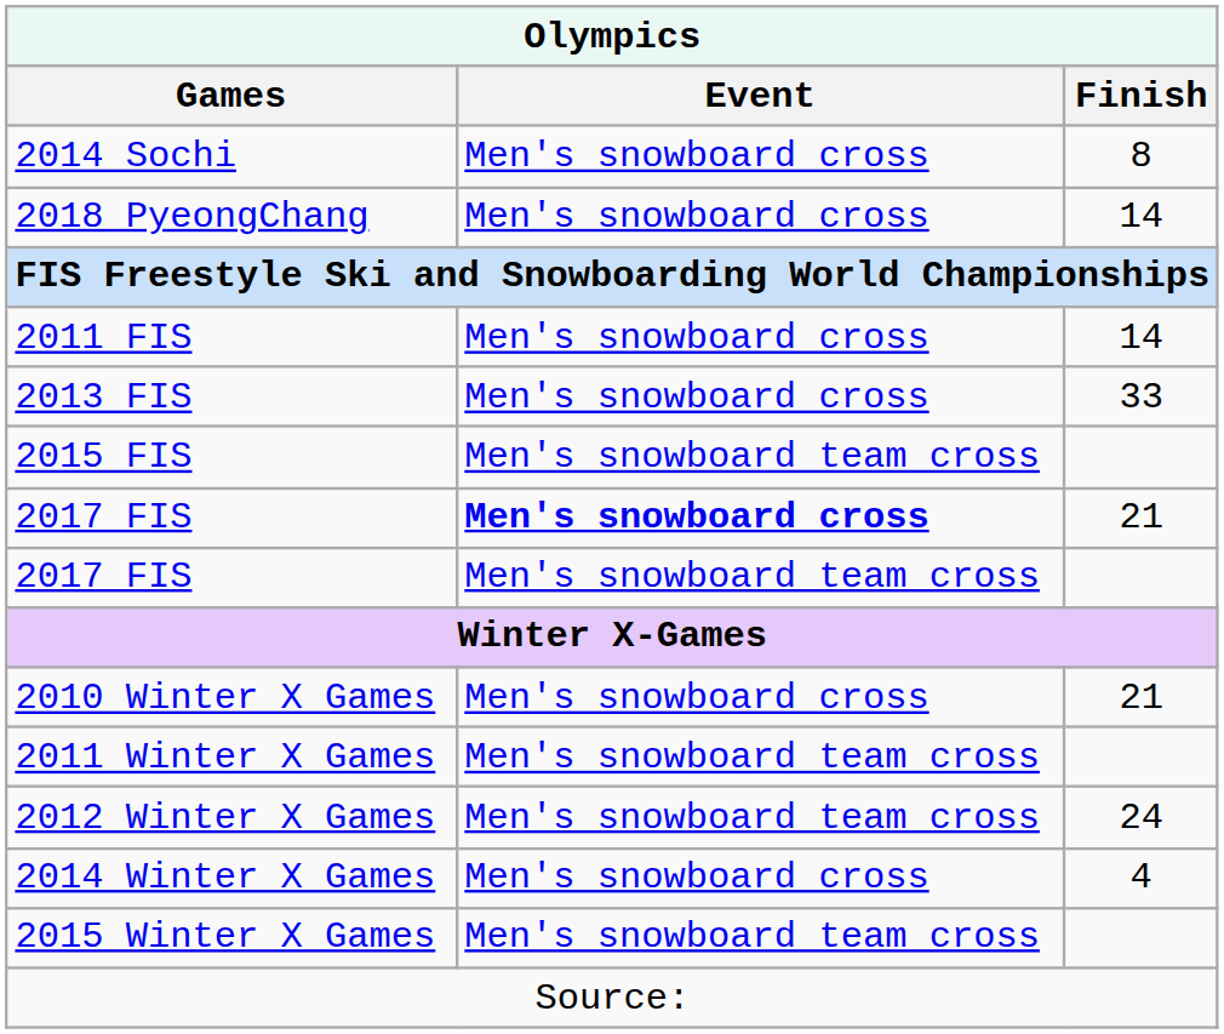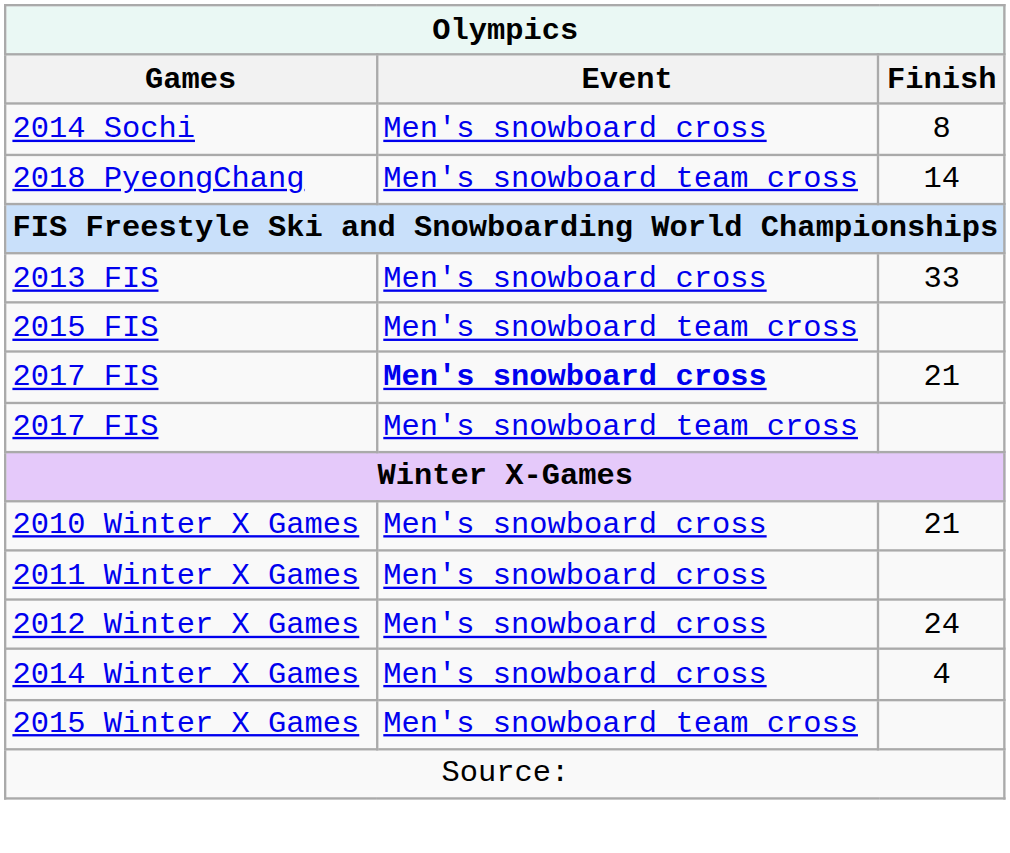2018 PyeongChang | Event: Men's snowboard cross -> Men's snowboard team cross
- row: 2011 FIS | Men's snowboard cross | 14
2011 Winter X Games | Event: Men's snowboard team cross -> Men's snowboard cross
2012 Winter X Games | Event: Men's snowboard team cross -> Men's snowboard cross
